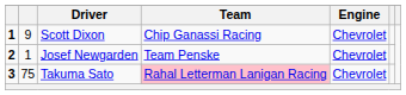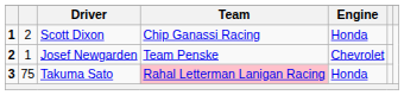Scott Dixon | column 2: 9 -> 2
Scott Dixon | Engine: Chevrolet -> Honda
Takuma Sato | Engine: Chevrolet -> Honda
